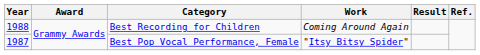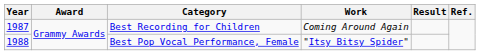Best Recording for Children | Year: 1988 -> 1987
Best Pop Vocal Performance, Female | Year: 1987 -> 1988
